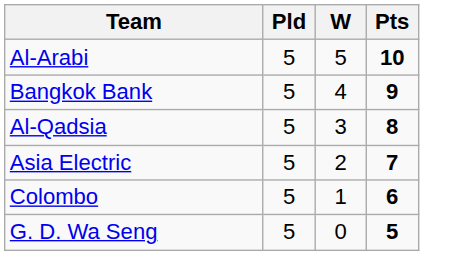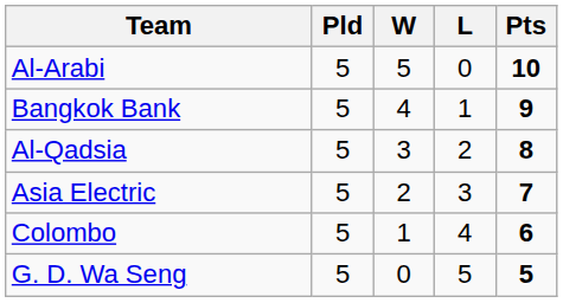+ column: L | 0 | 1 | 2 | 3 | 4 | 5
